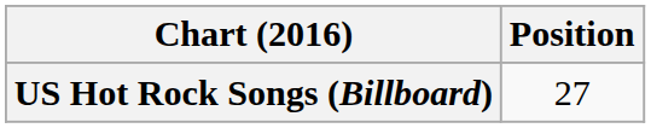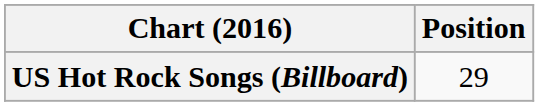US Hot Rock Songs (Billboard) | Position: 27 -> 29
